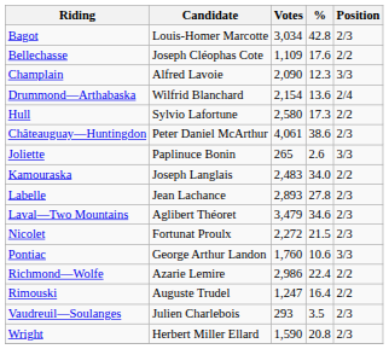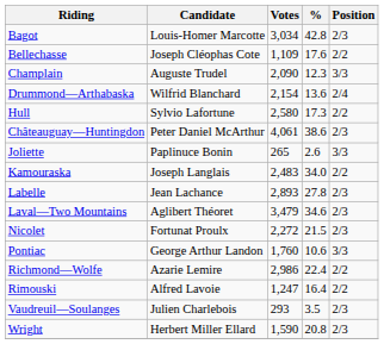Champlain | Candidate: Alfred Lavoie -> Auguste Trudel
Rimouski | Candidate: Auguste Trudel -> Alfred Lavoie
